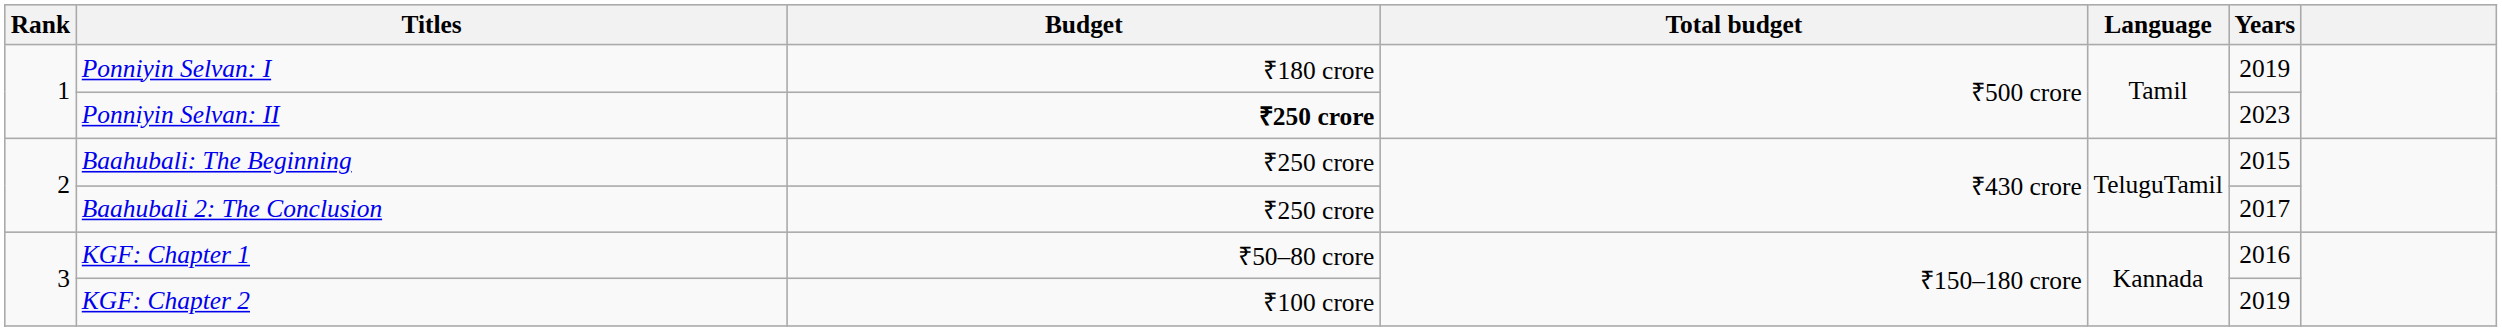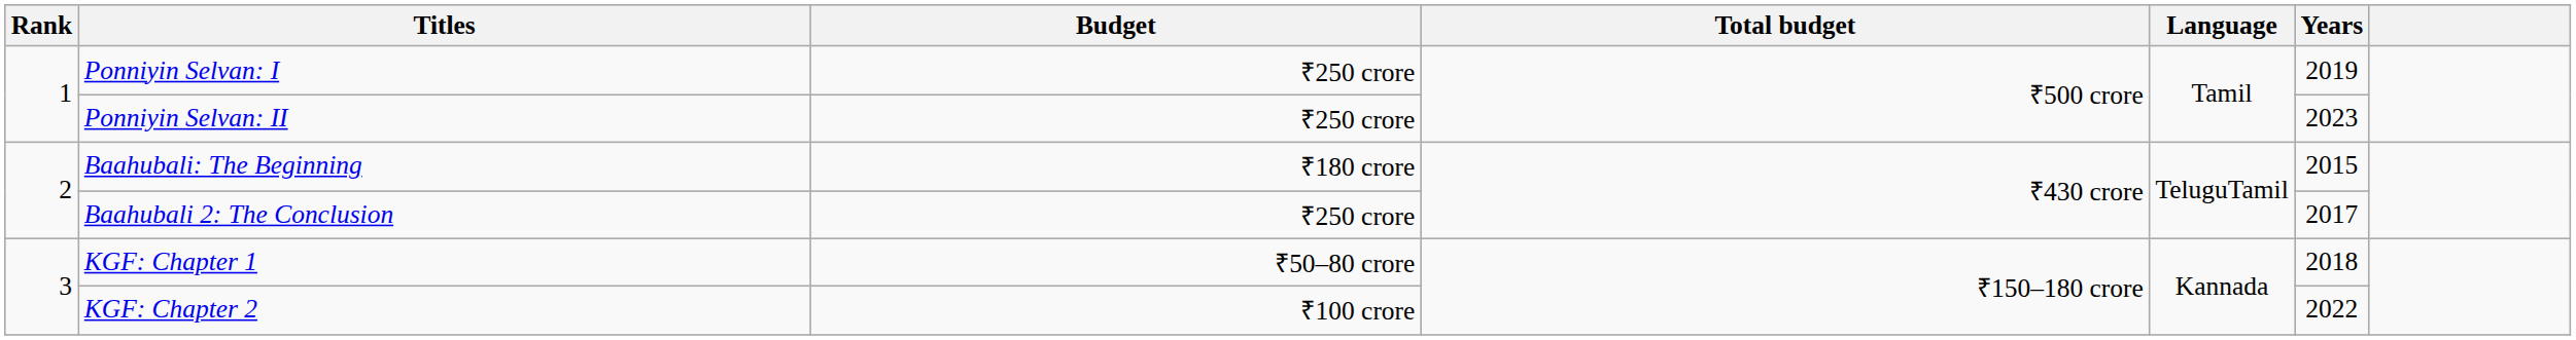Ponniyin Selvan: I | Budget: ₹180 crore -> ₹250 crore
Ponniyin Selvan: II | Budget: bold -> normal
Baahubali: The Beginning | Budget: ₹250 crore -> ₹180 crore
KGF: Chapter 1 | Years: 2016 -> 2018
KGF: Chapter 2 | Years: 2019 -> 2022
